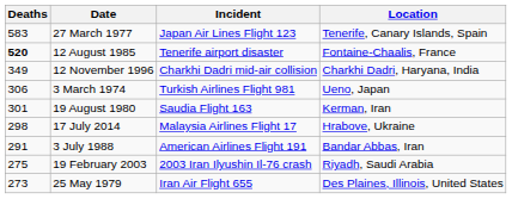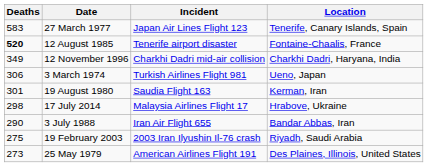3 July 1988 | Deaths: 291 -> 290
3 July 1988 | Incident: American Airlines Flight 191 -> Iran Air Flight 655
25 May 1979 | Incident: Iran Air Flight 655 -> American Airlines Flight 191
